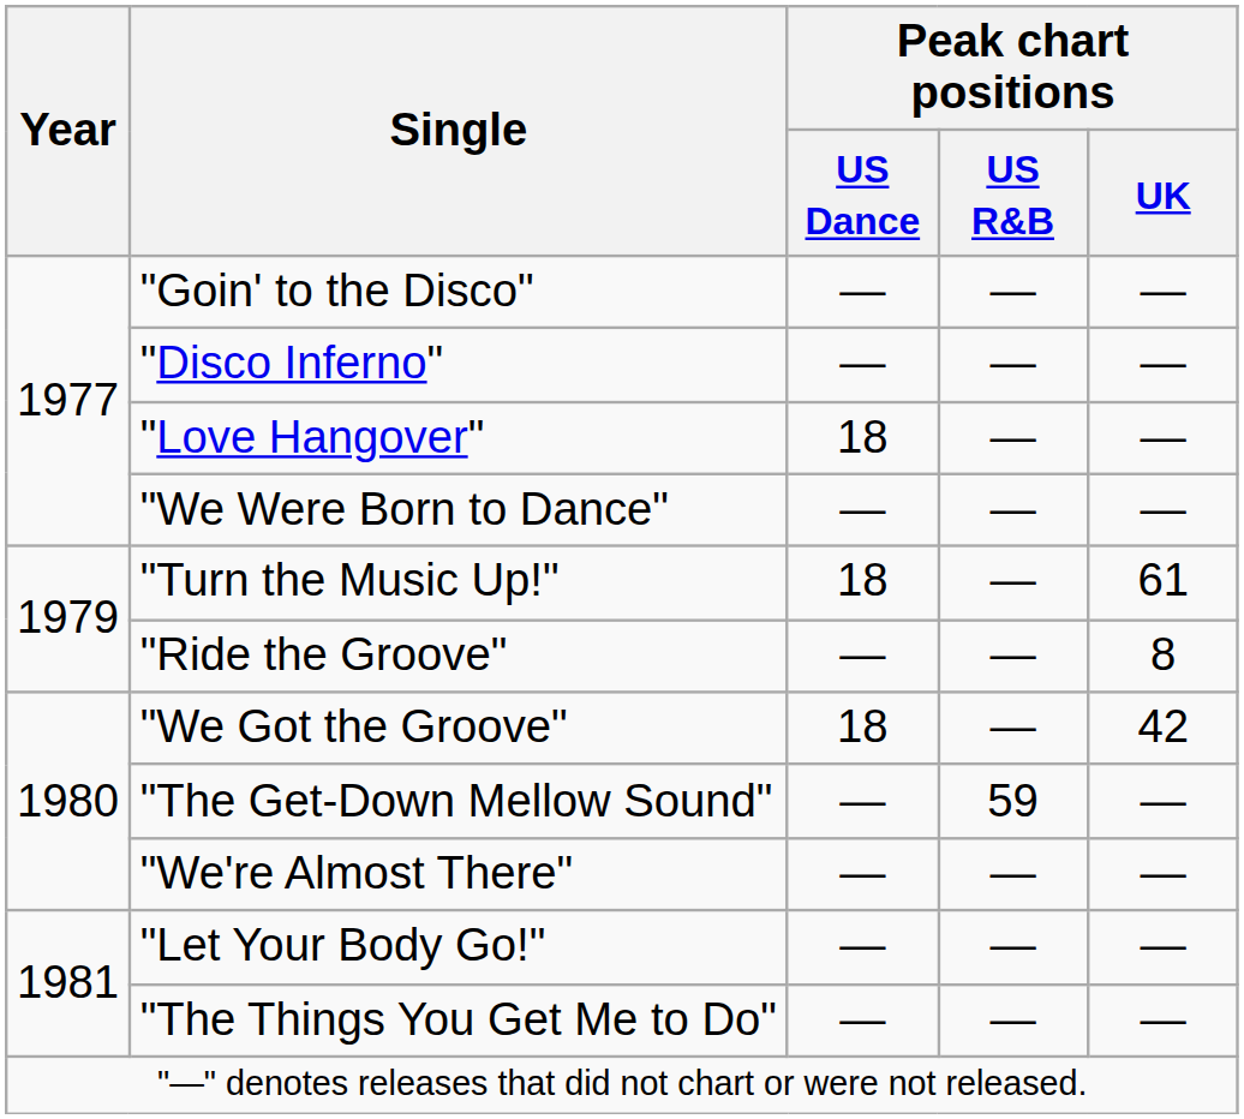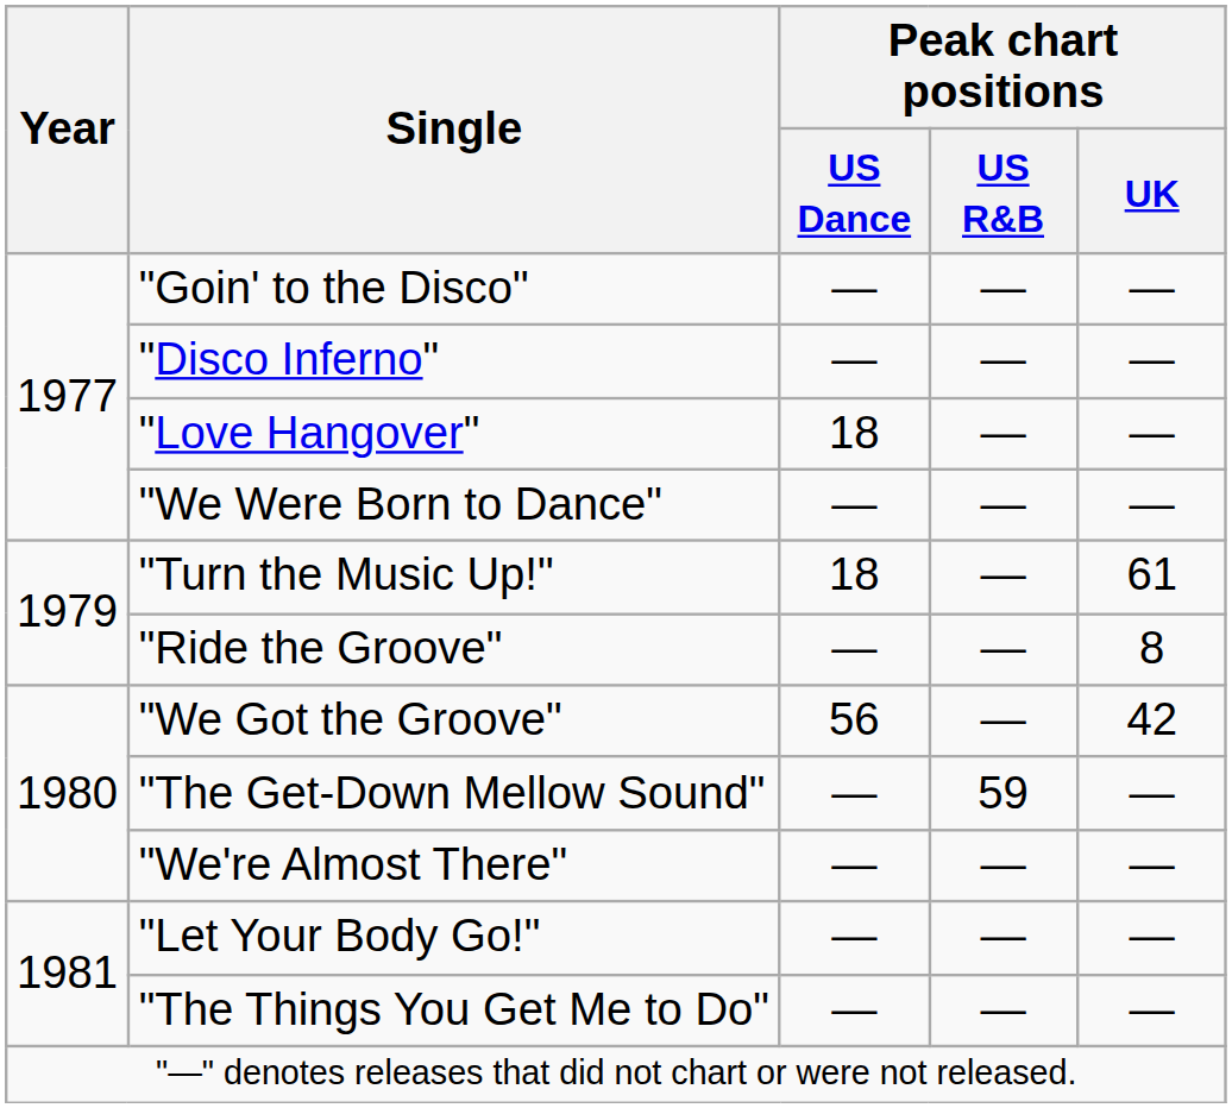"We Got the Groove" | Peak chart positions / US Dance: 18 -> 56
